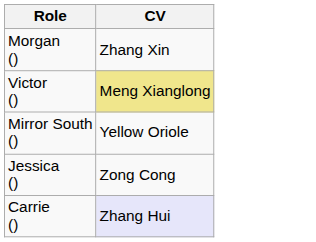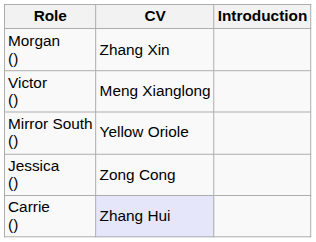+ column: Introduction
Victor () | CV: khaki background -> no background
